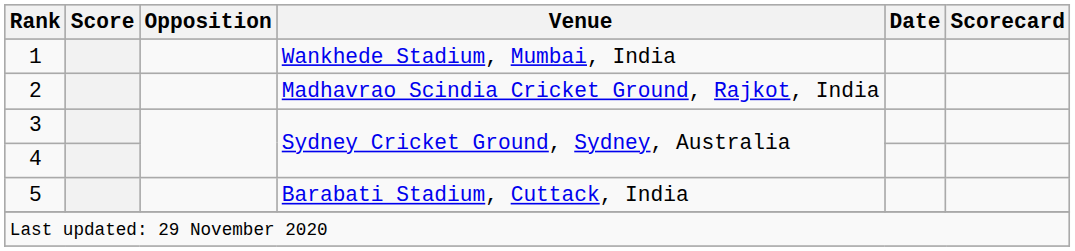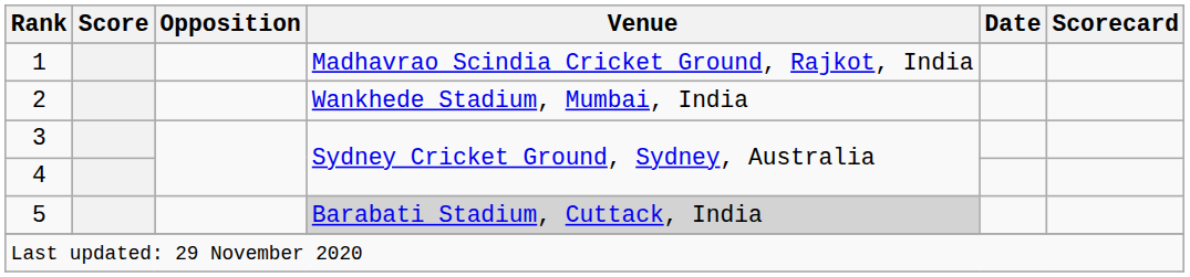1 | Venue: Wankhede Stadium, Mumbai, India -> Madhavrao Scindia Cricket Ground, Rajkot, India
2 | Venue: Madhavrao Scindia Cricket Ground, Rajkot, India -> Wankhede Stadium, Mumbai, India
5 | Venue: no background -> lightgrey background
